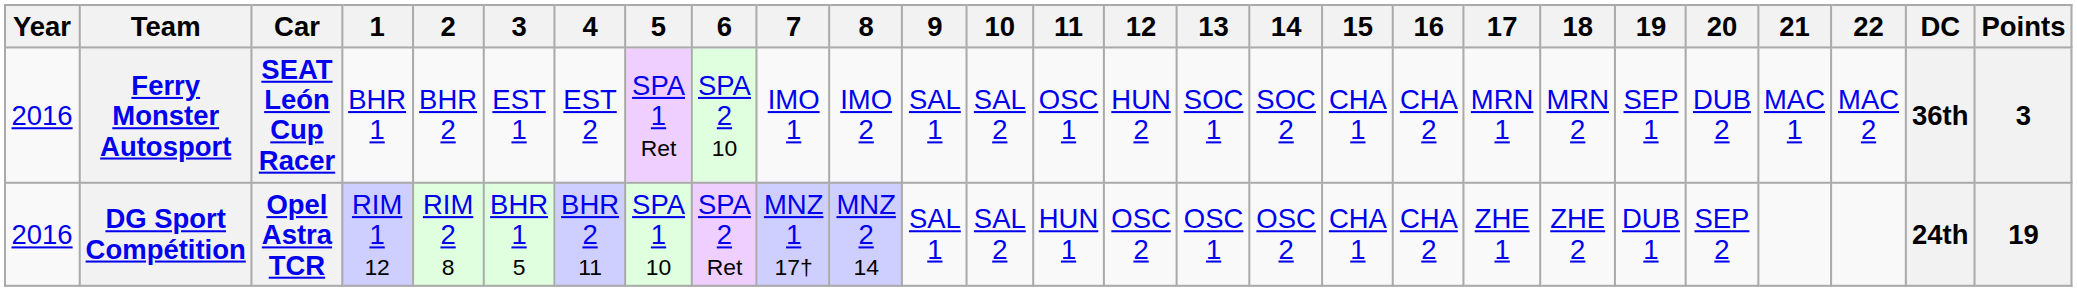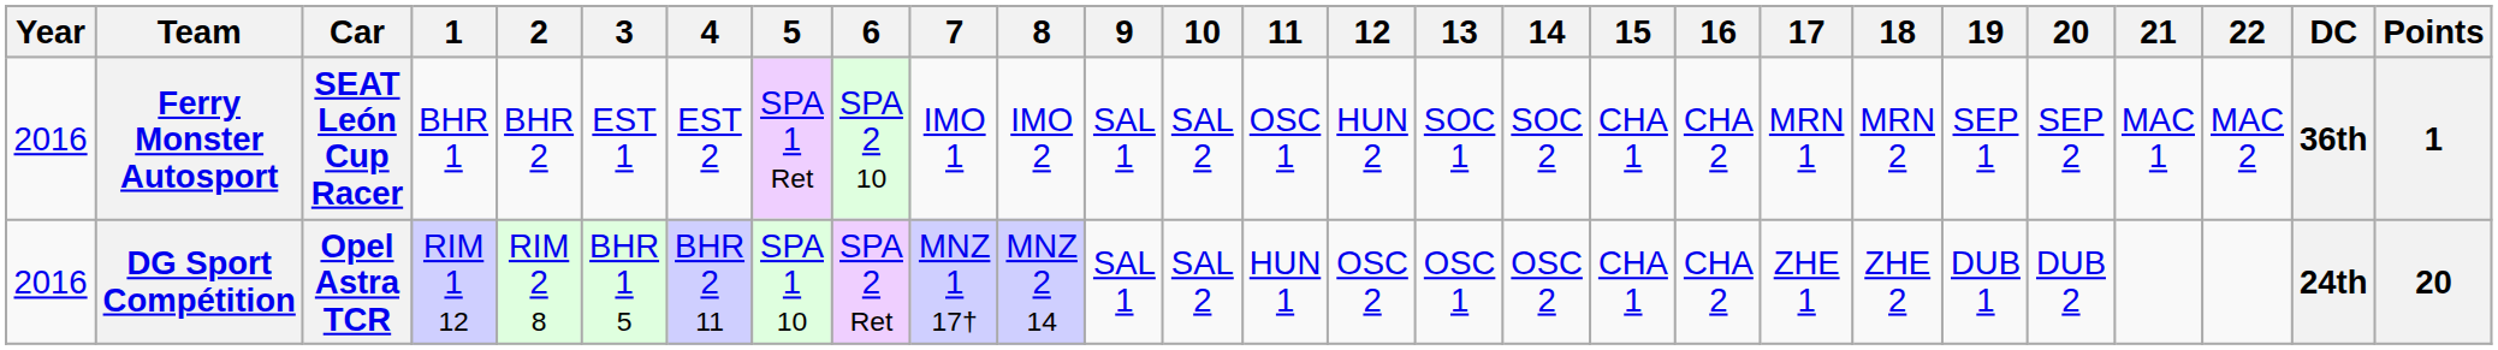Ferry Monster Autosport | 20: DUB 2 -> SEP 2
Ferry Monster Autosport | Points: 3 -> 1
DG Sport Compétition | 20: SEP 2 -> DUB 2
DG Sport Compétition | Points: 19 -> 20
